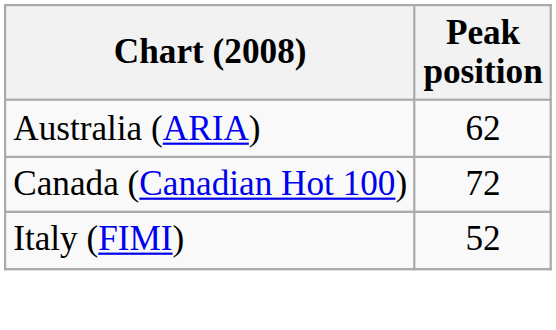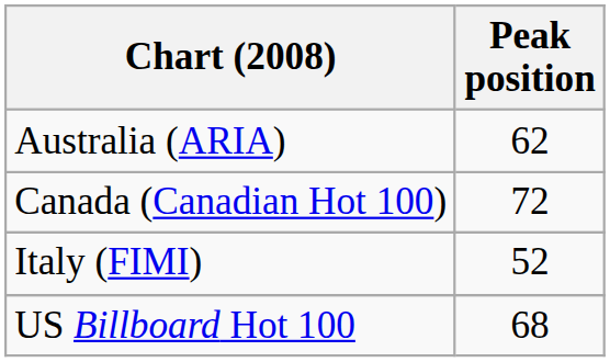+ row: US Billboard Hot 100 | 68
